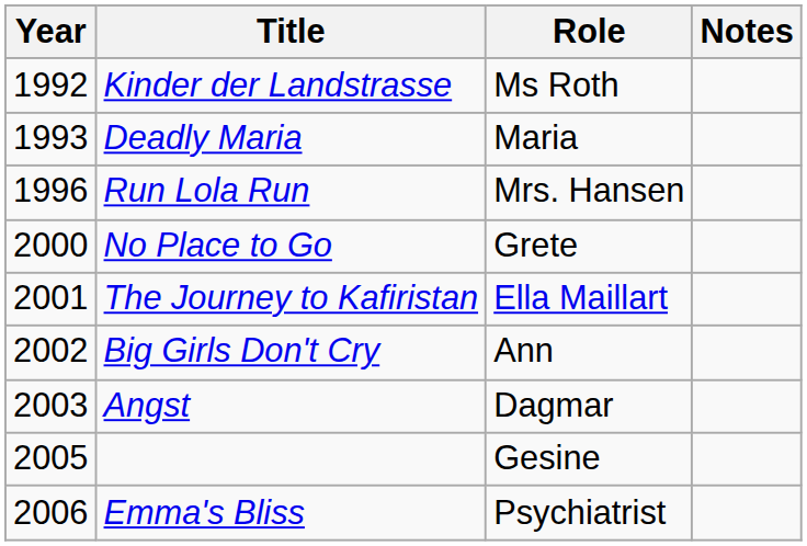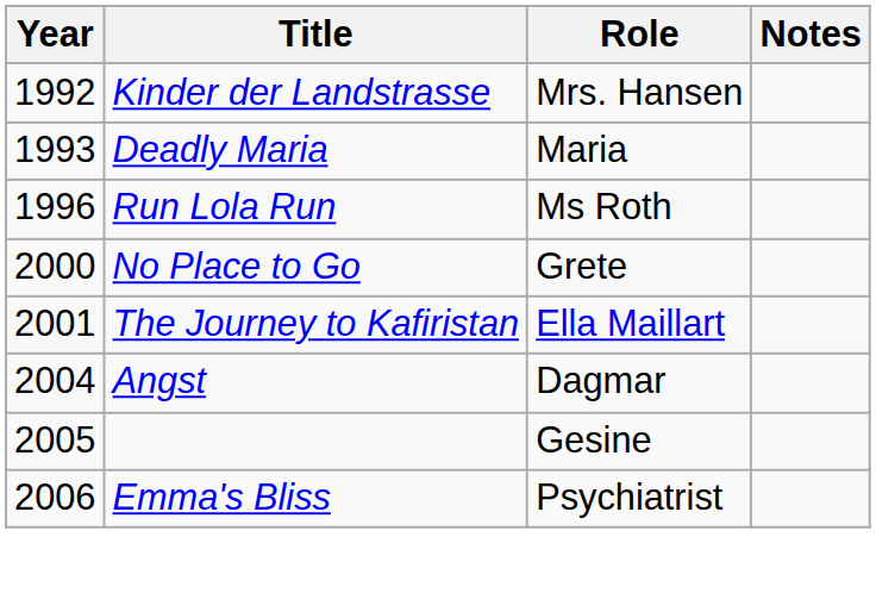Kinder der Landstrasse | Role: Ms Roth -> Mrs. Hansen
Run Lola Run | Role: Mrs. Hansen -> Ms Roth
- row: 2002 | Big Girls Don't Cry | Ann
Angst | Year: 2003 -> 2004
